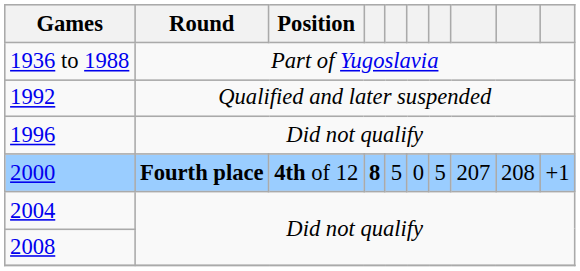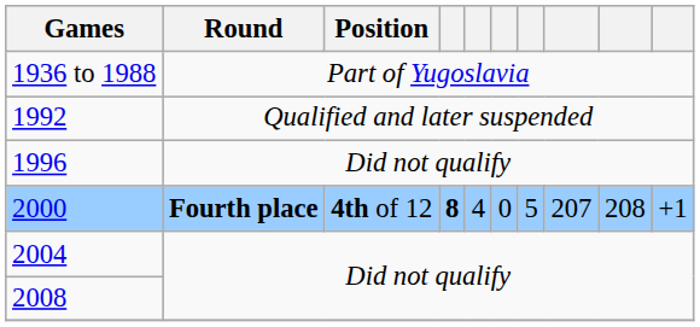2000 | column 5: 5 -> 4
